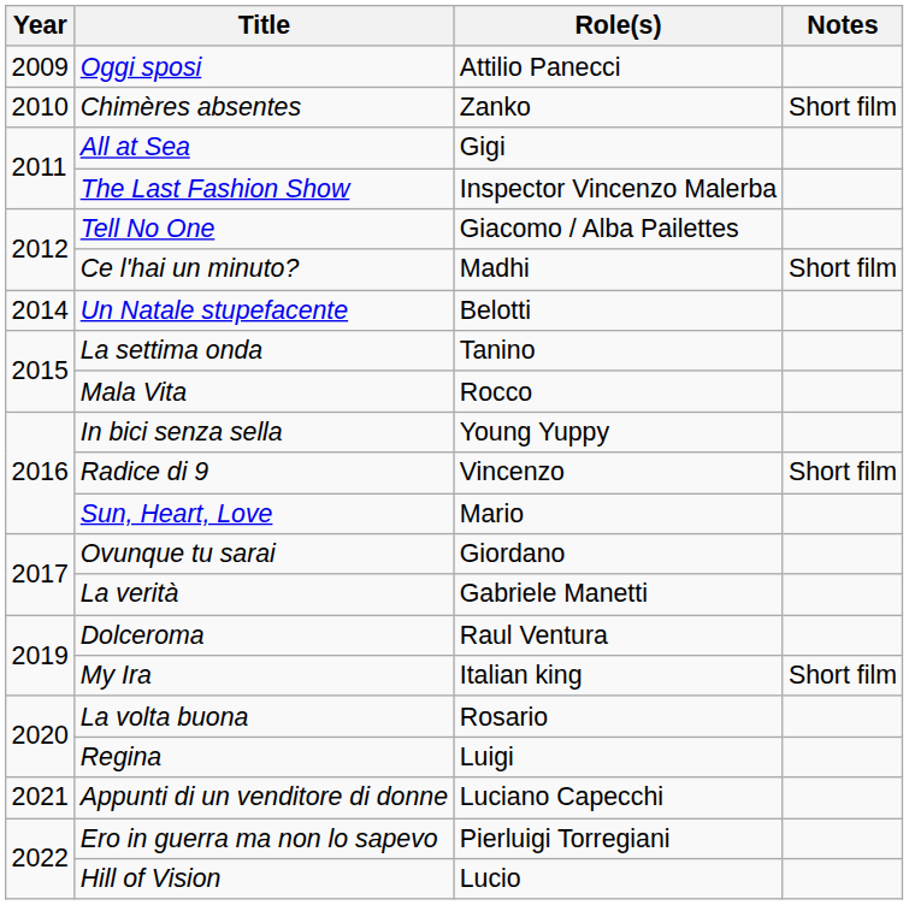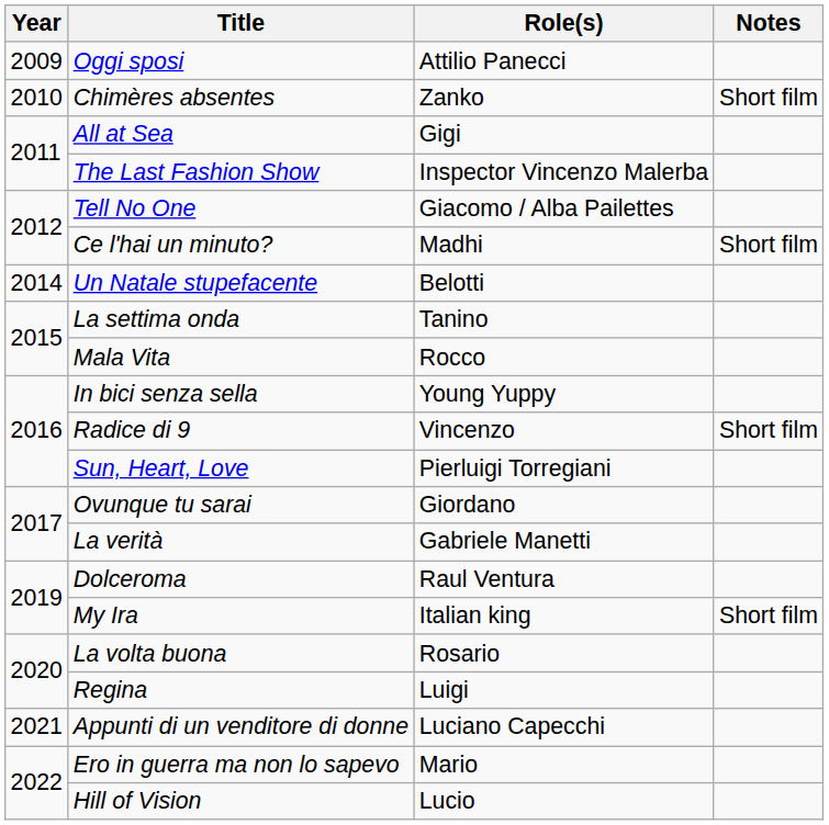Sun, Heart, Love | Role(s): Mario -> Pierluigi Torregiani
Ero in guerra ma non lo sapevo | Role(s): Pierluigi Torregiani -> Mario
